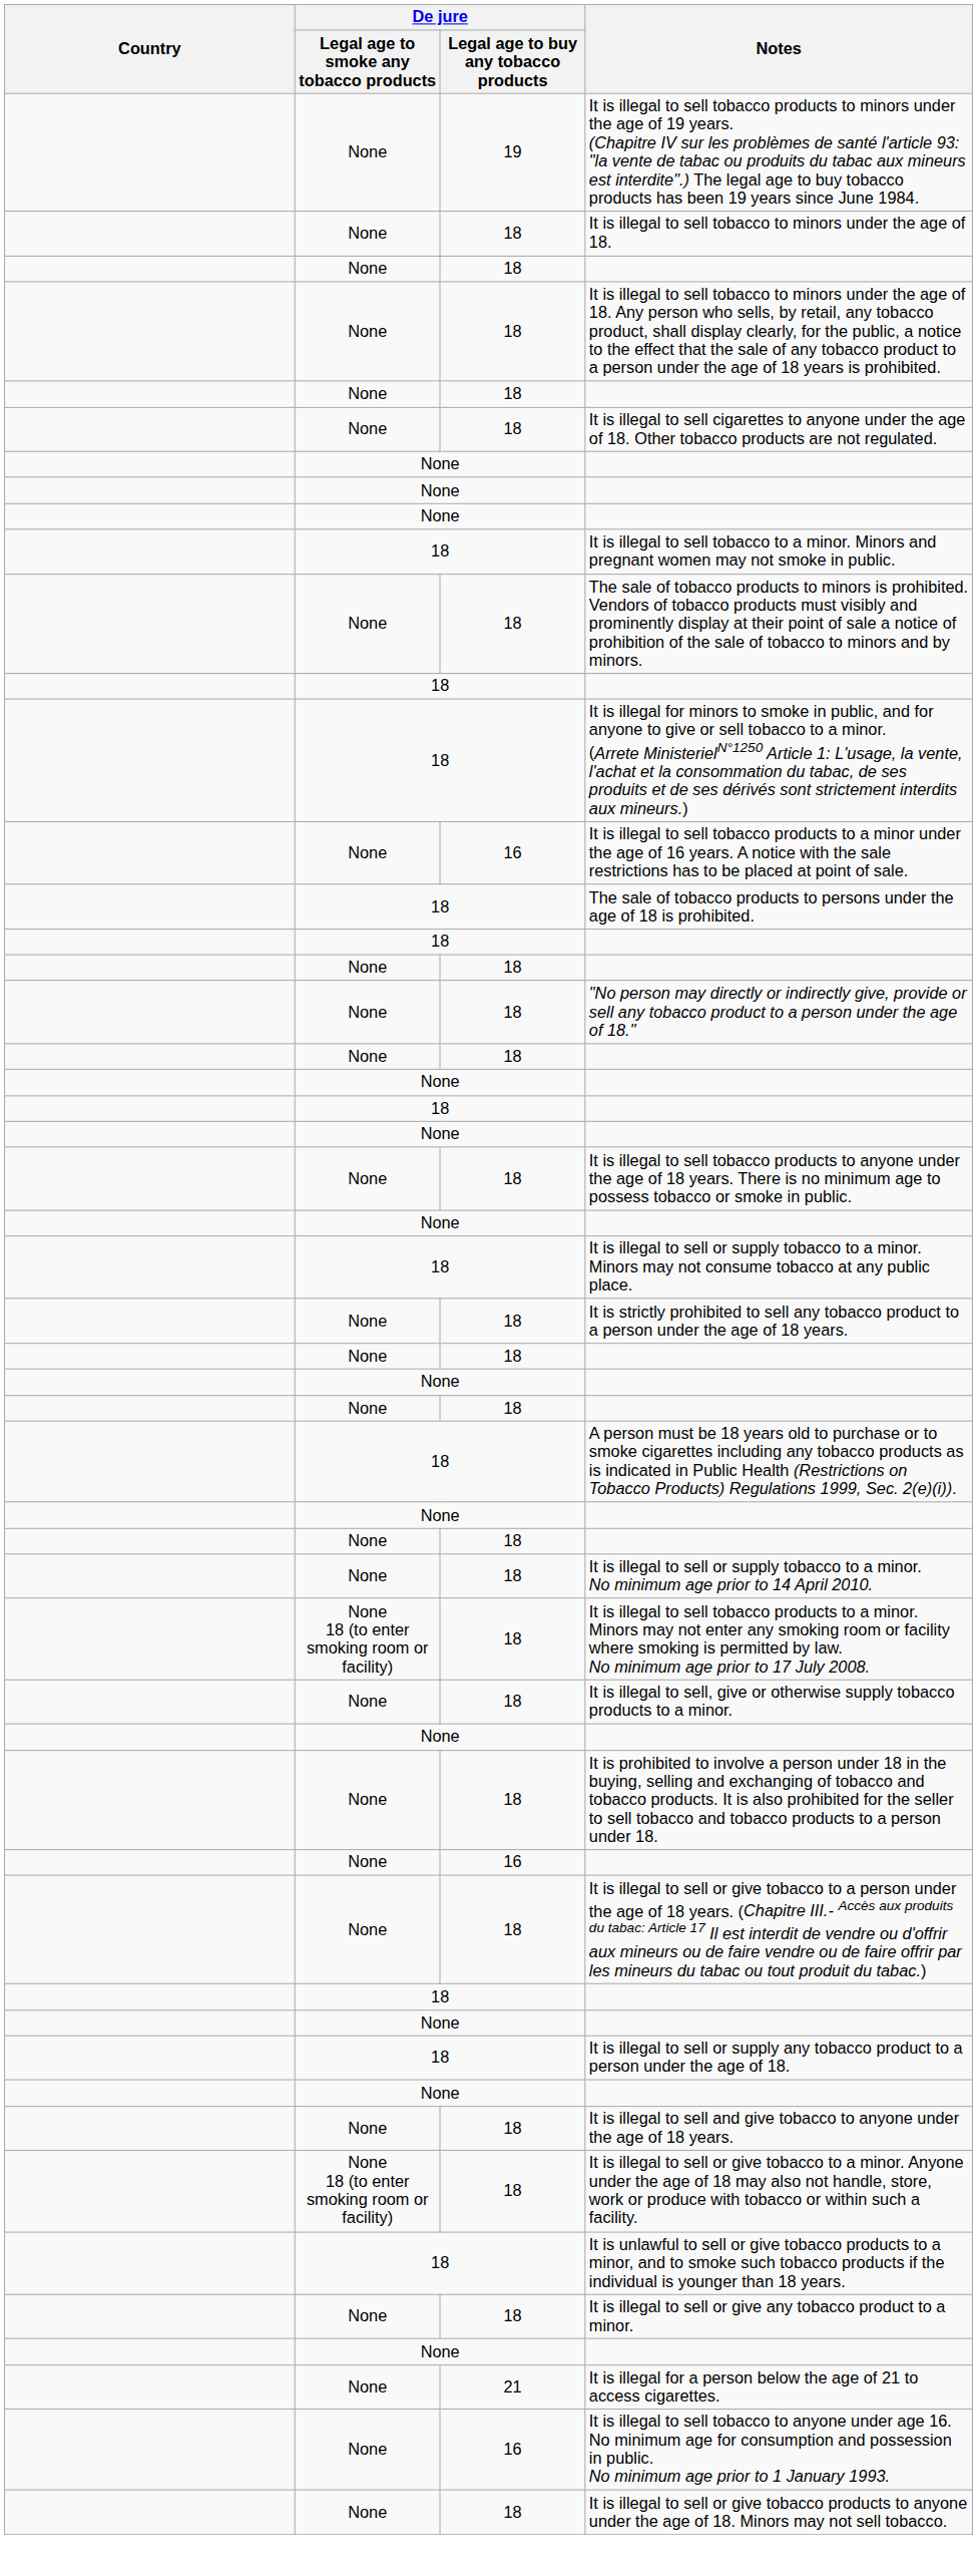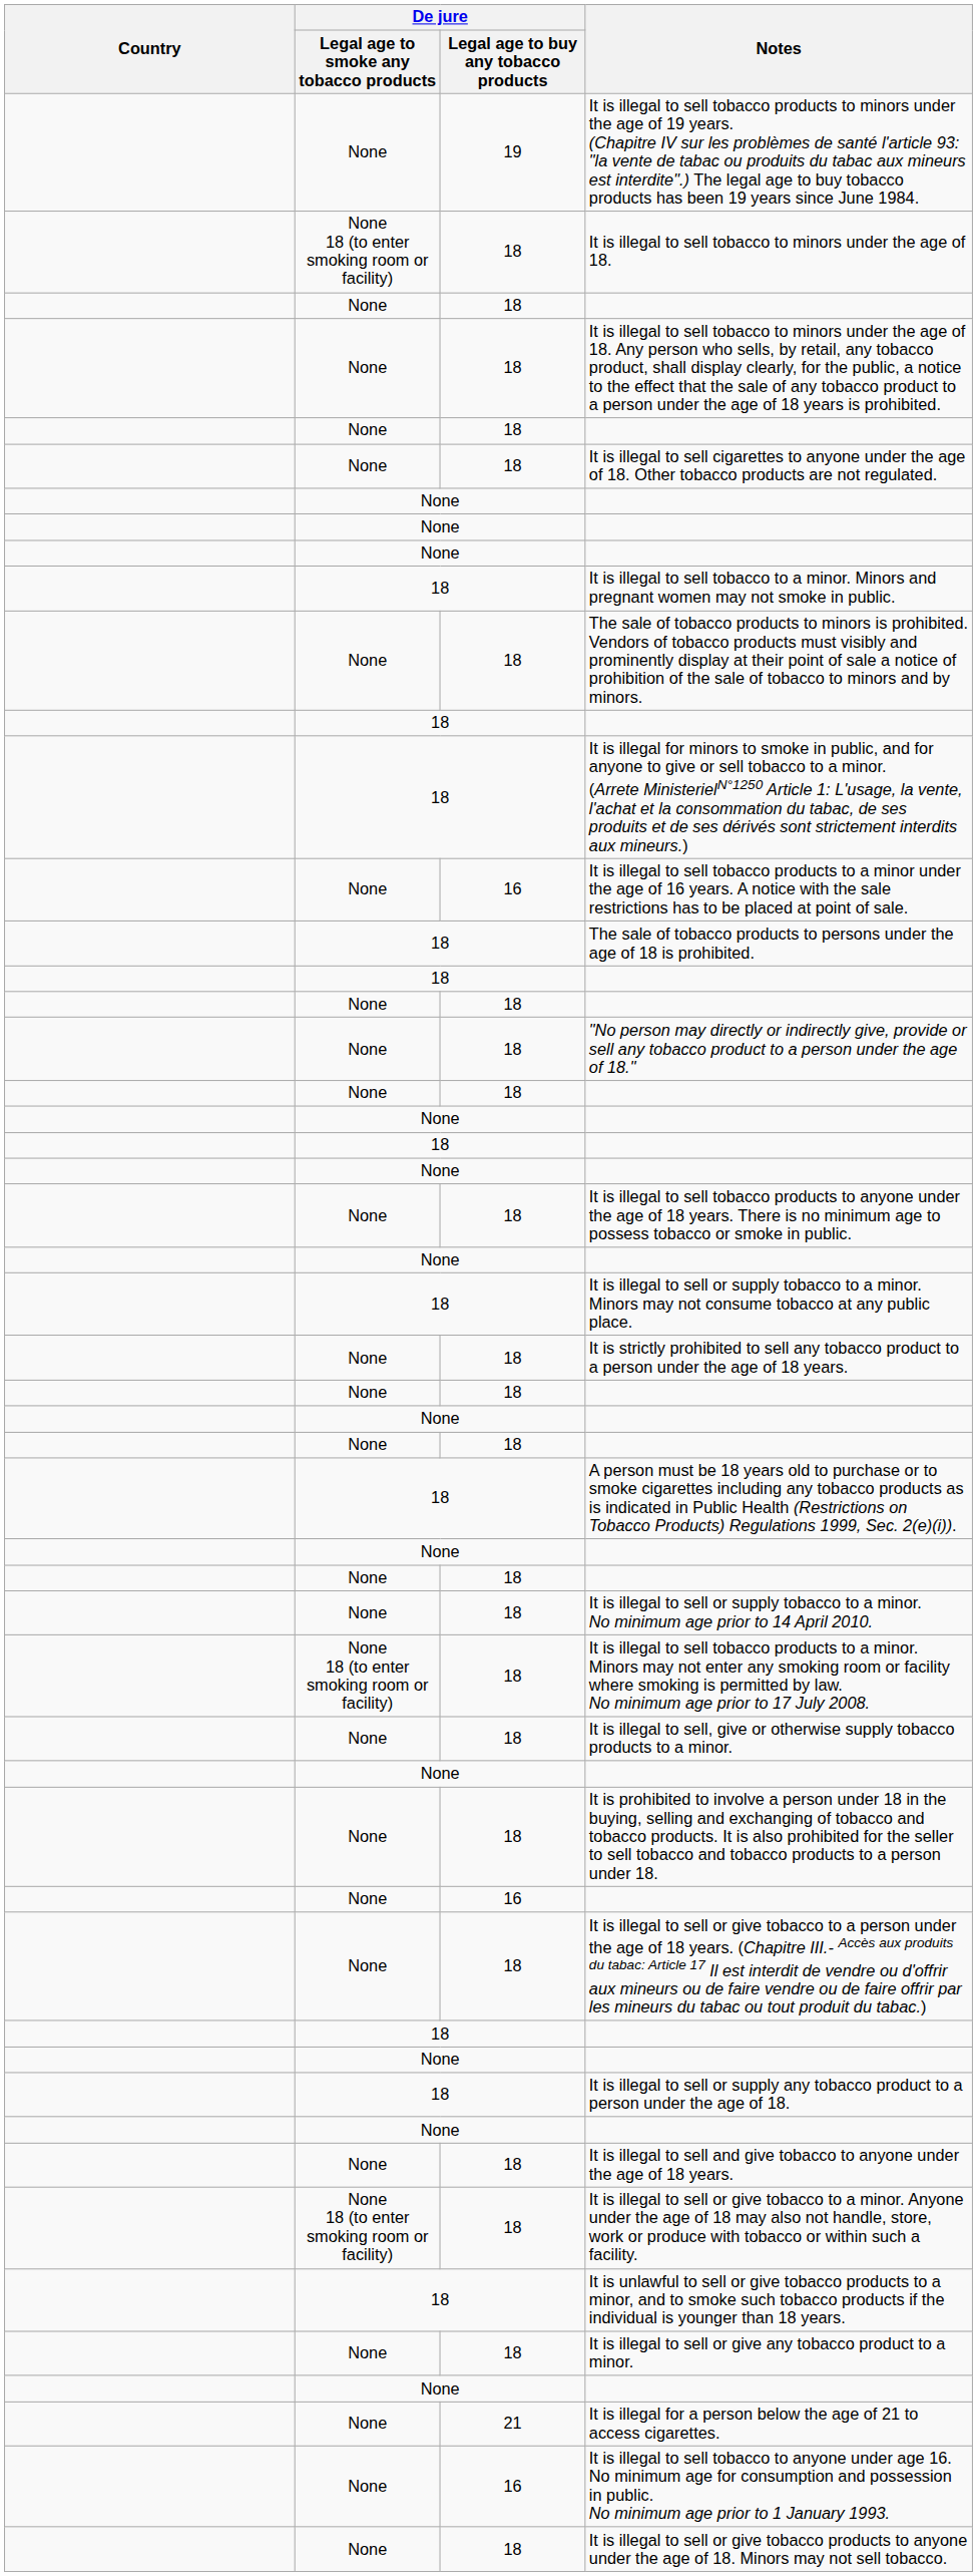It is illegal to sell tobacco to minors under the age of 18. | De jure / Legal age to smoke any tobacco products: None -> None 18 (to enter smoking room or facility)
